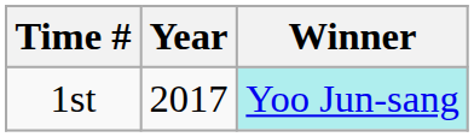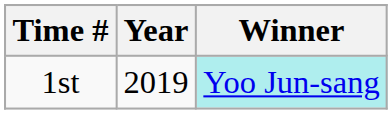1st | Year: 2017 -> 2019
